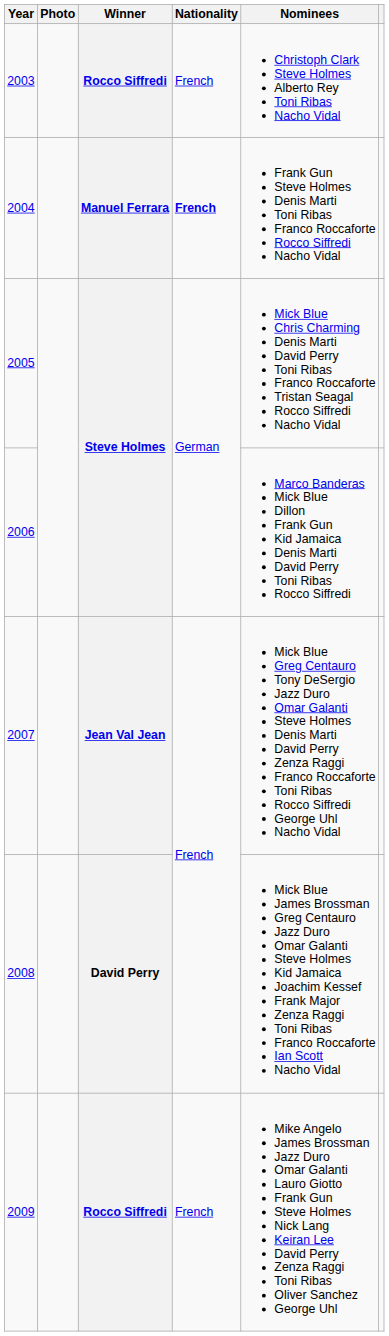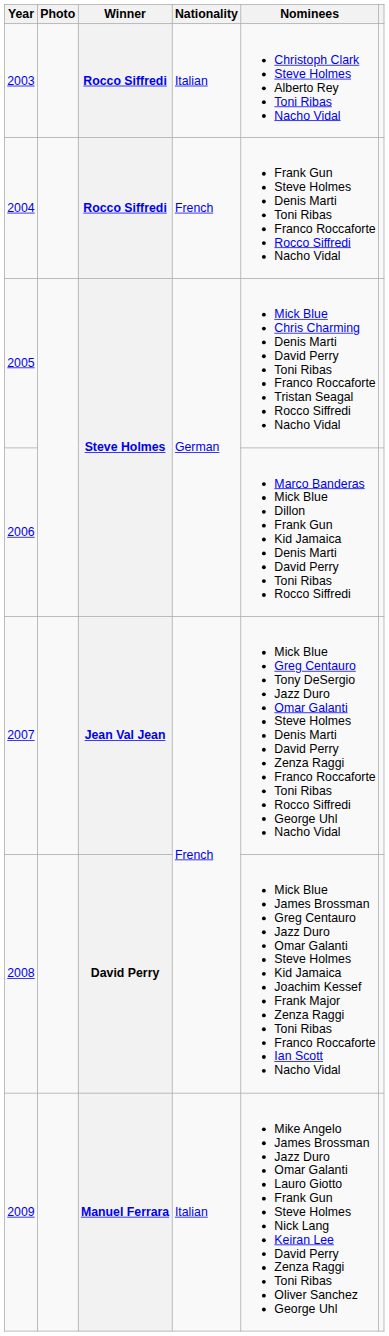2003 | Nationality: French -> Italian
2004 | Winner: Manuel Ferrara -> Rocco Siffredi
2004 | Nationality: bold -> normal
2009 | Winner: Rocco Siffredi -> Manuel Ferrara
2009 | Nationality: French -> Italian
